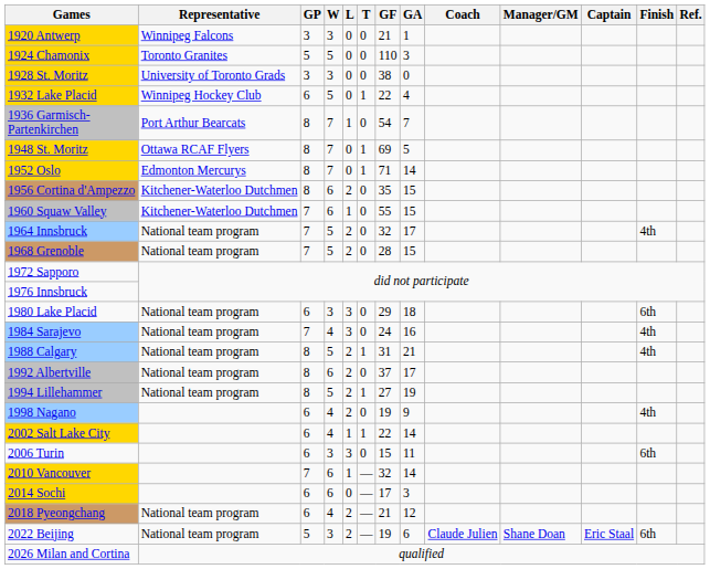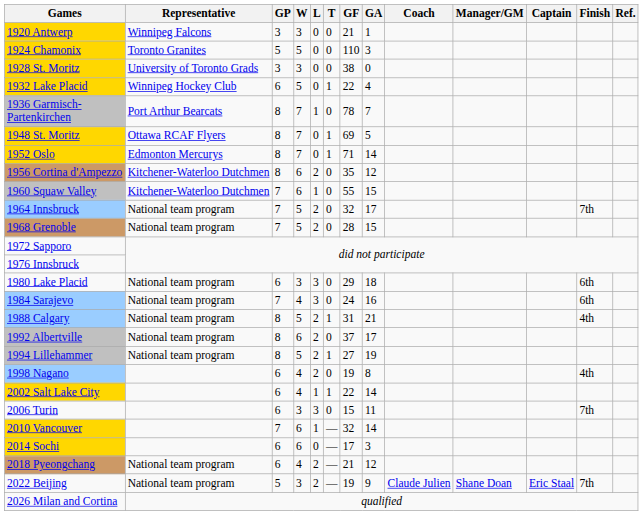1936 Garmisch- Partenkirchen | GF: 54 -> 78
1956 Cortina d'Ampezzo | GA: 15 -> 12
1964 Innsbruck | Finish: 4th -> 7th
1984 Sarajevo | Finish: 4th -> 6th
1998 Nagano | GA: 9 -> 8
2006 Turin | Finish: 6th -> 7th
2022 Beijing | GA: 6 -> 9
2022 Beijing | Finish: 6th -> 7th
